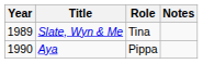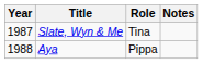Slate, Wyn & Me | Year: 1989 -> 1987
Aya | Year: 1990 -> 1988
